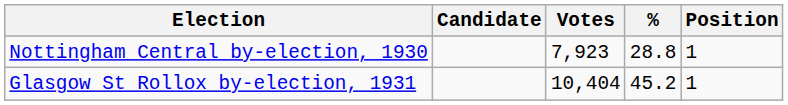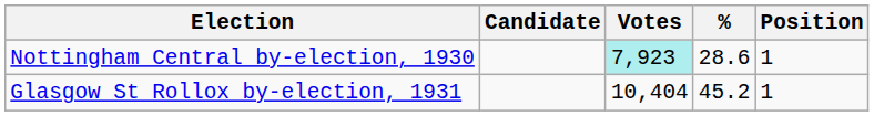Nottingham Central by-election, 1930 | Votes: no background -> paleturquoise background
Nottingham Central by-election, 1930 | %: 28.8 -> 28.6
